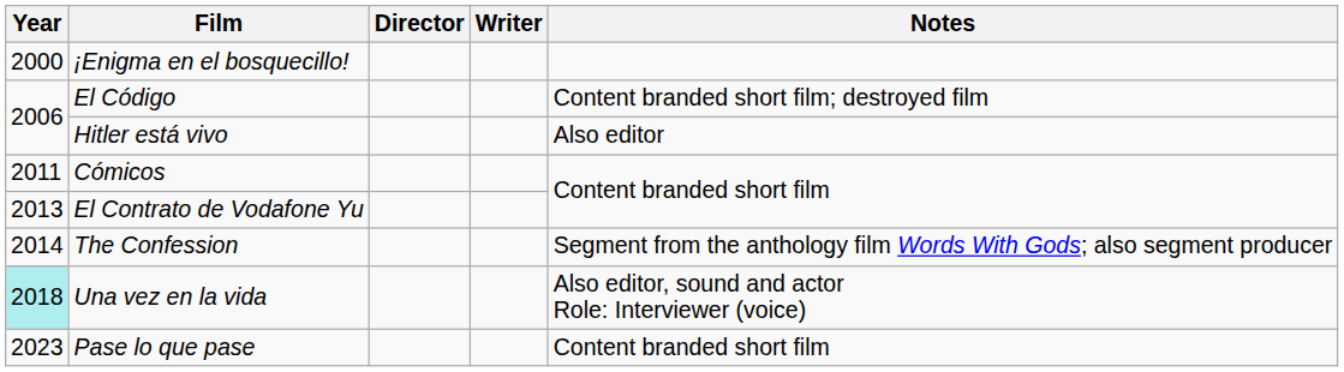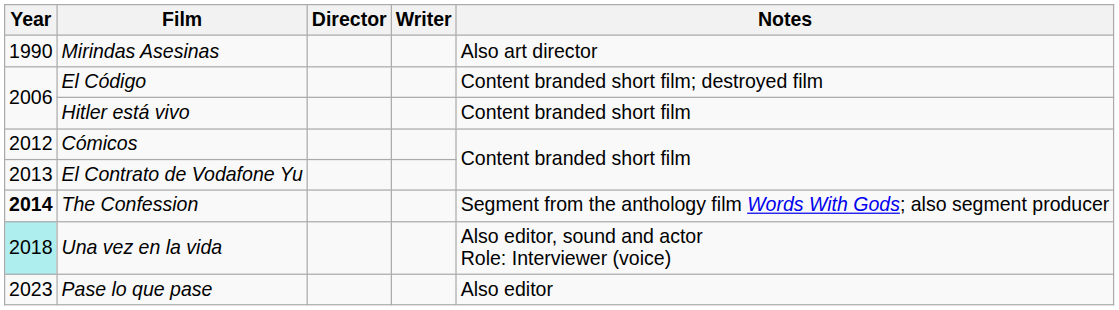+ row: 1990 | Mirindas Asesinas | Also art director
- row: 2000 | ¡Enigma en el bosquecillo!
Hitler está vivo | Notes: Also editor -> Content branded short film
Cómicos | Year: 2011 -> 2012
The Confession | Year: normal -> bold
Pase lo que pase | Notes: Content branded short film -> Also editor
